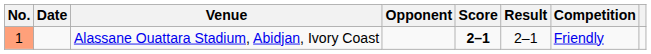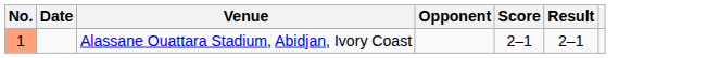- column: Competition | Friendly
Alassane Ouattara Stadium, Abidjan, Ivory Coast | Score: bold -> normal
